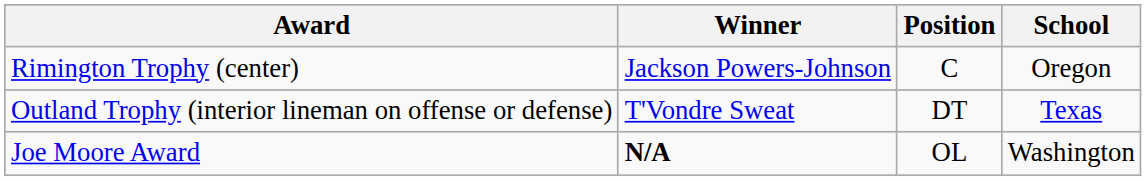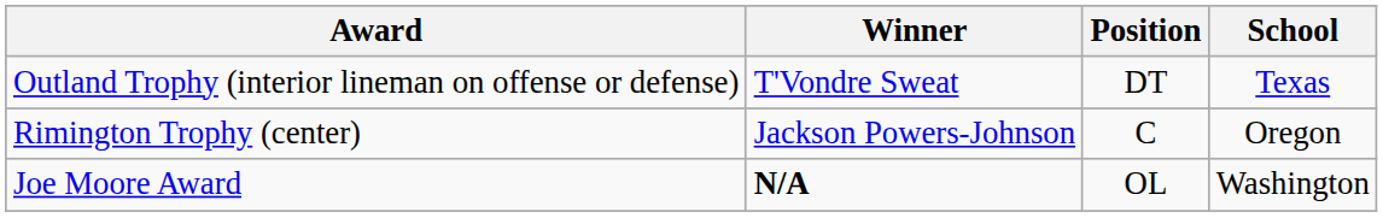rows swapped: Rimington Trophy (center) <-> Outland Trophy (interior lineman on offense or defense)
